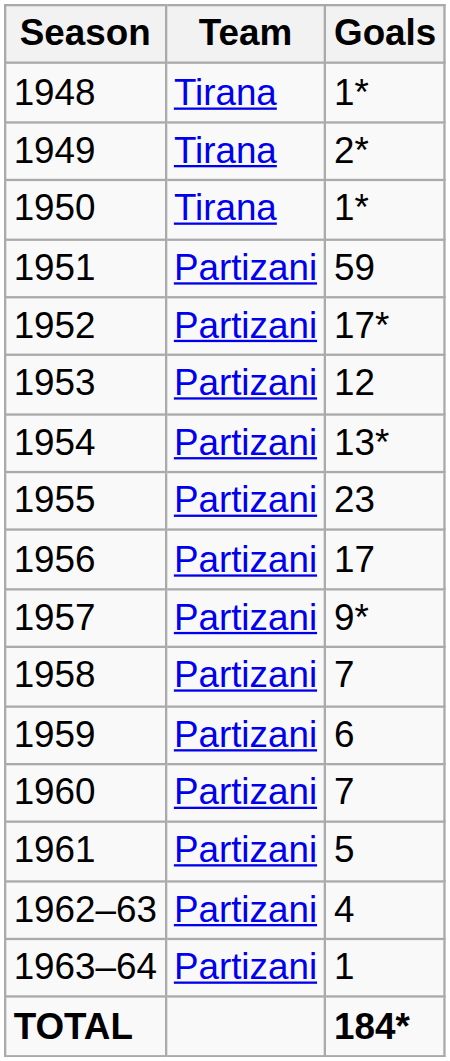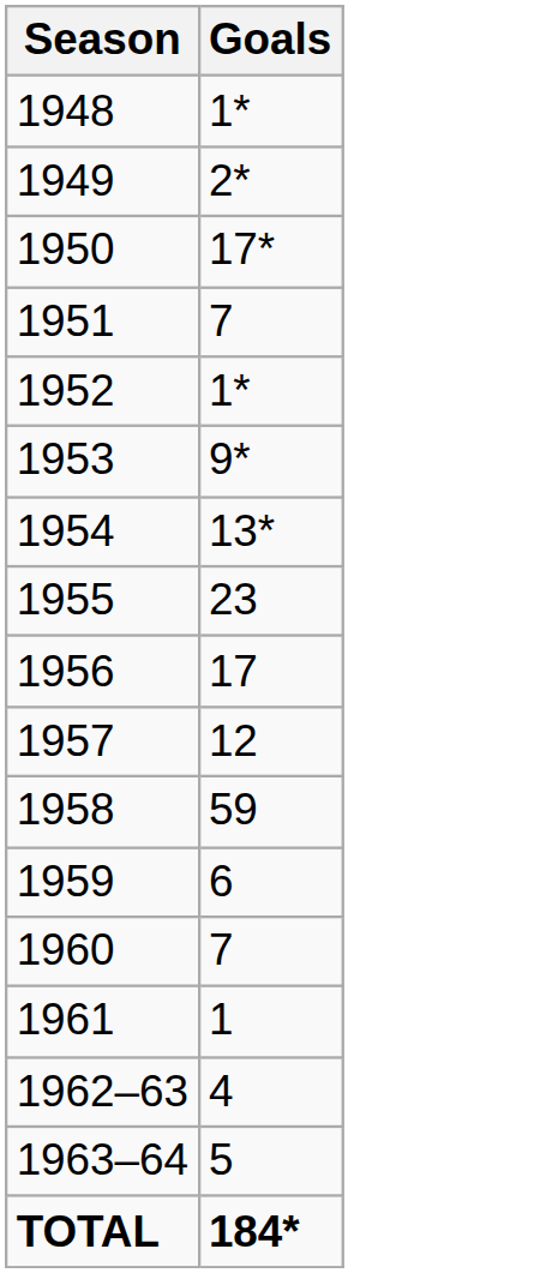- column: Team | Tirana | Tirana | Tirana | Partizani | Partizani | Partizani | Partizani | Partizani | Partizani | Partizani | Partizani | Partizani | Partizani | Partizani | Partizani | Partizani
1950 | Goals: 1* -> 17*
1951 | Goals: 59 -> 7
1952 | Goals: 17* -> 1*
1953 | Goals: 12 -> 9*
1957 | Goals: 9* -> 12
1958 | Goals: 7 -> 59
1961 | Goals: 5 -> 1
1963–64 | Goals: 1 -> 5
